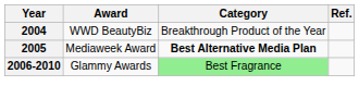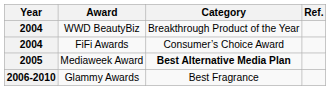+ row: 2004 | FiFi Awards | Consumer’s Choice Award
Glammy Awards | Category: lightgreen background -> no background
